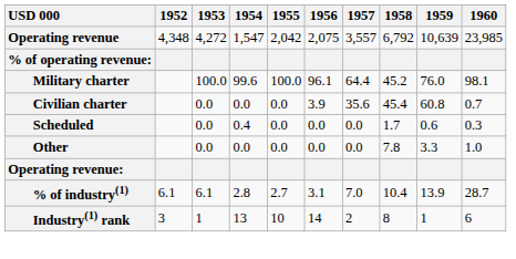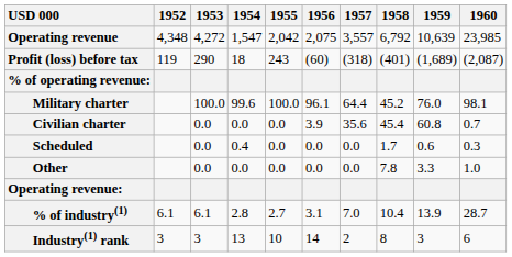+ row: Profit (loss) before tax | 119 | 290 | 18 | 243 | (60) | (318) | (401) | (1,689) | (2,087)
Industry(1) rank | 1953: 1 -> 3
Industry(1) rank | 1959: 1 -> 3
